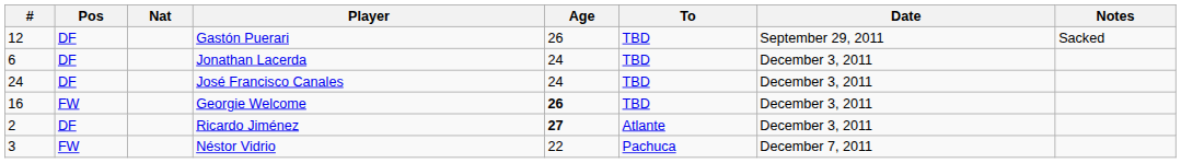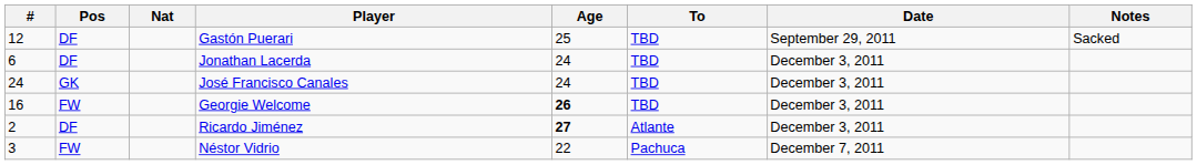Gastón Puerari | Age: 26 -> 25
José Francisco Canales | Pos: DF -> GK
